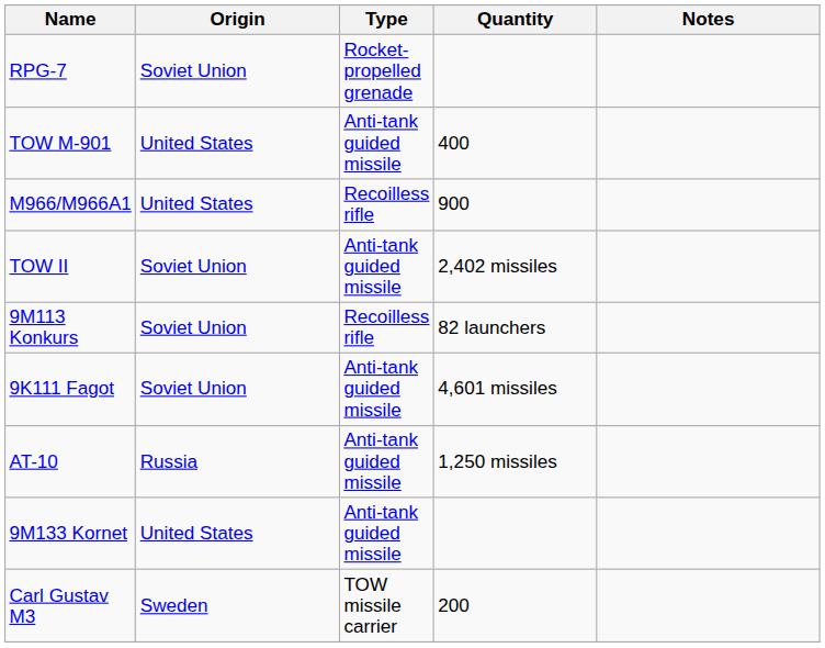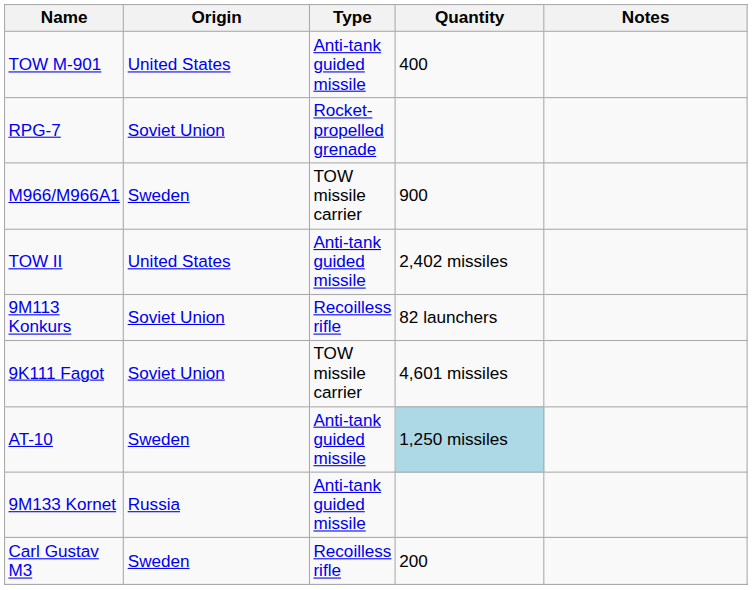rows swapped: RPG-7 <-> TOW M-901
M966/M966A1 | Origin: United States -> Sweden
M966/M966A1 | Type: Recoilless rifle -> TOW missile carrier
TOW II | Origin: Soviet Union -> United States
9K111 Fagot | Type: Anti-tank guided missile -> TOW missile carrier
AT-10 | Origin: Russia -> Sweden
AT-10 | Quantity: no background -> lightblue background
9M133 Kornet | Origin: United States -> Russia
Carl Gustav M3 | Type: TOW missile carrier -> Recoilless rifle
